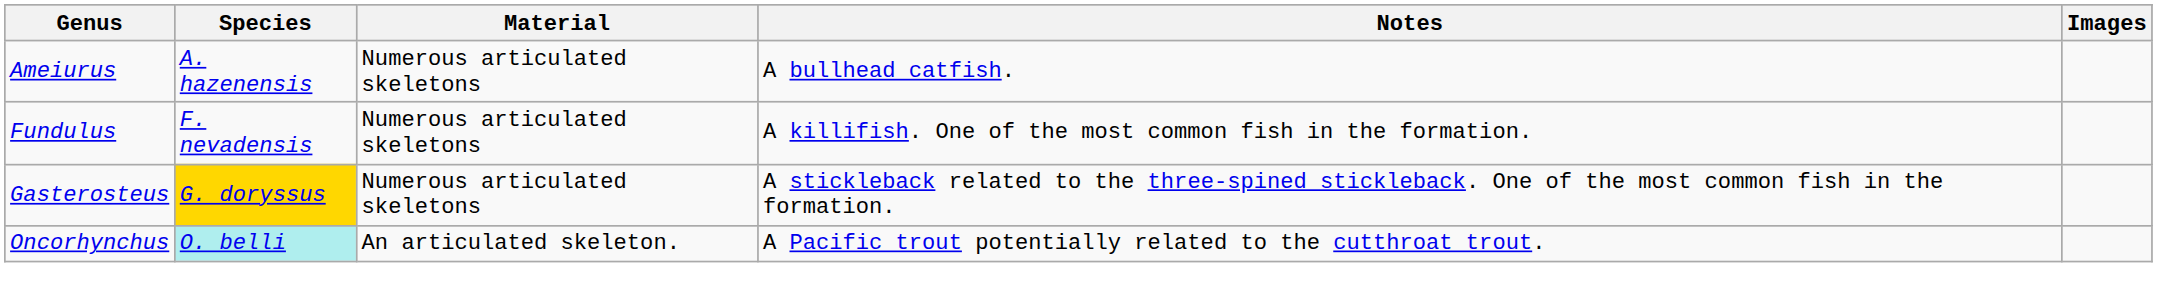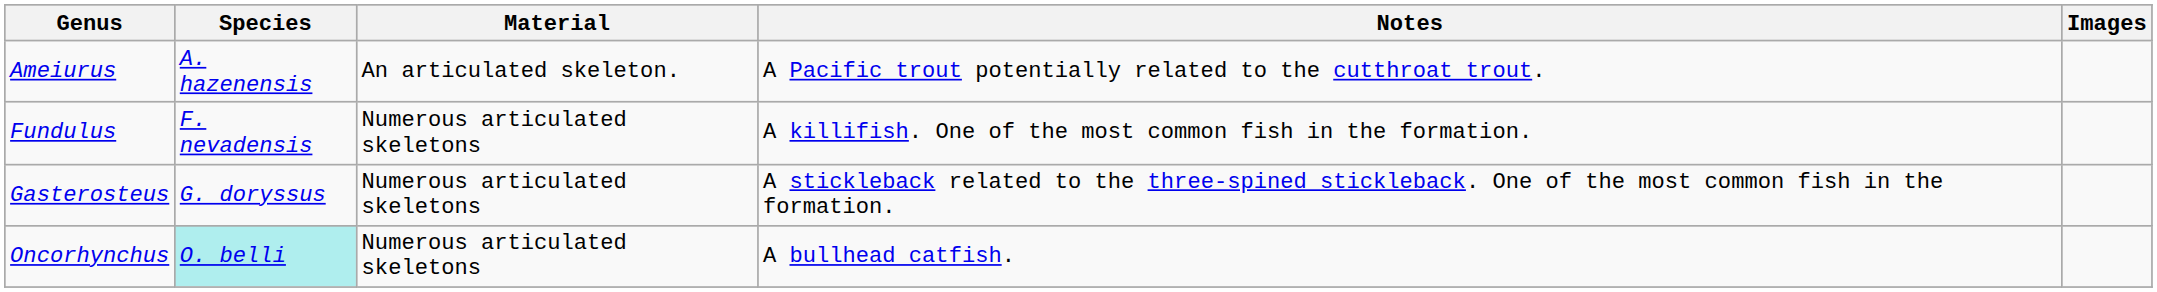Ameiurus | Material: Numerous articulated skeletons -> An articulated skeleton.
Ameiurus | Notes: A bullhead catfish. -> A Pacific trout potentially related to the cutthroat trout.
Gasterosteus | Species: gold background -> no background
Oncorhynchus | Material: An articulated skeleton. -> Numerous articulated skeletons
Oncorhynchus | Notes: A Pacific trout potentially related to the cutthroat trout. -> A bullhead catfish.
